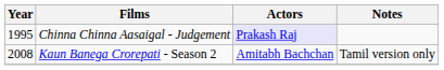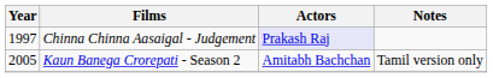Chinna Chinna Aasaigal - Judgement | Year: 1995 -> 1997
Kaun Banega Crorepati - Season 2 | Year: 2008 -> 2005
